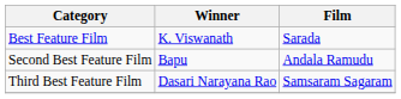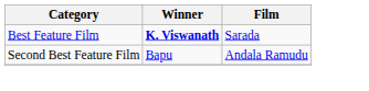Best Feature Film | Winner: normal -> bold
- row: Third Best Feature Film | Dasari Narayana Rao | Samsaram Sagaram
